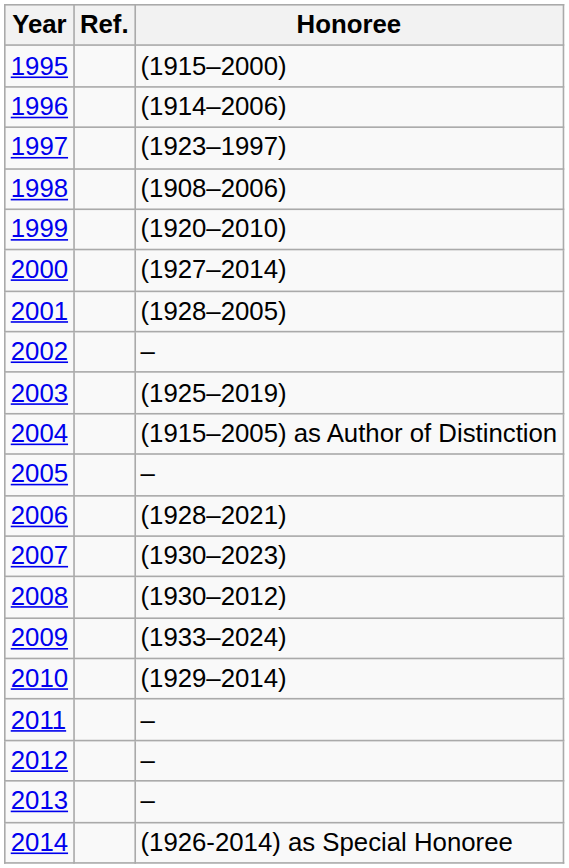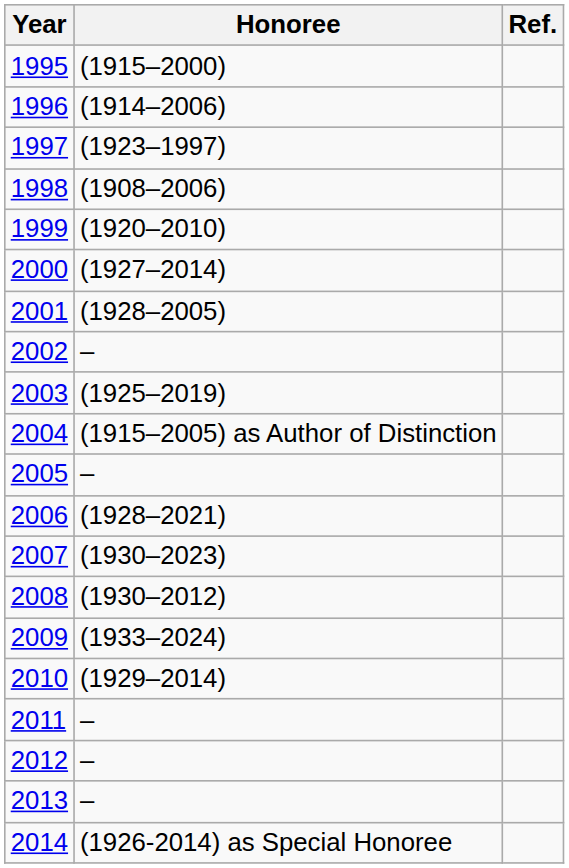columns swapped: Honoree <-> Ref.
